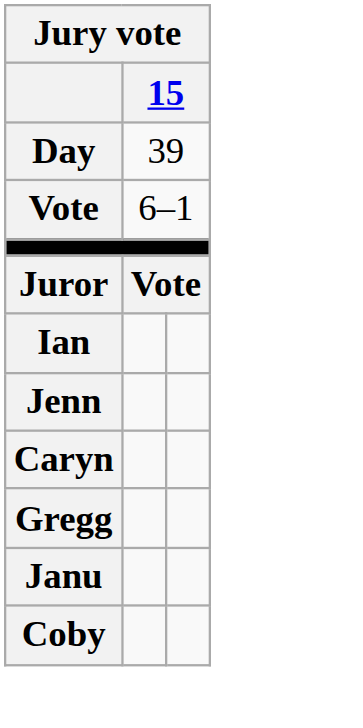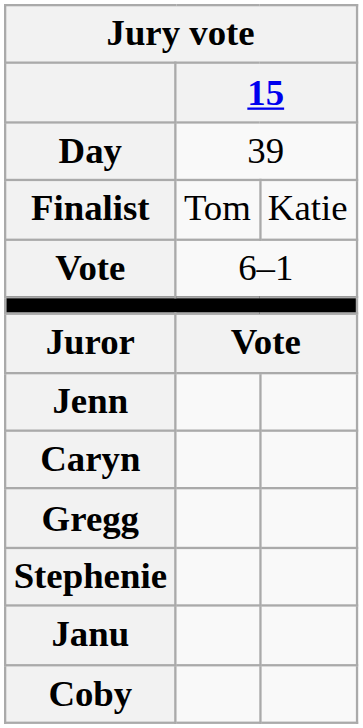+ row: Finalist | Tom | Katie
- row: Ian
+ row: Stephenie
